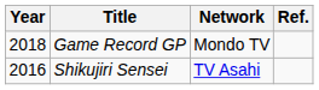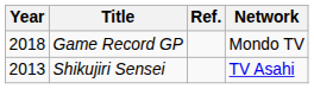columns swapped: Network <-> Ref.
Shikujiri Sensei | Year: 2016 -> 2013
